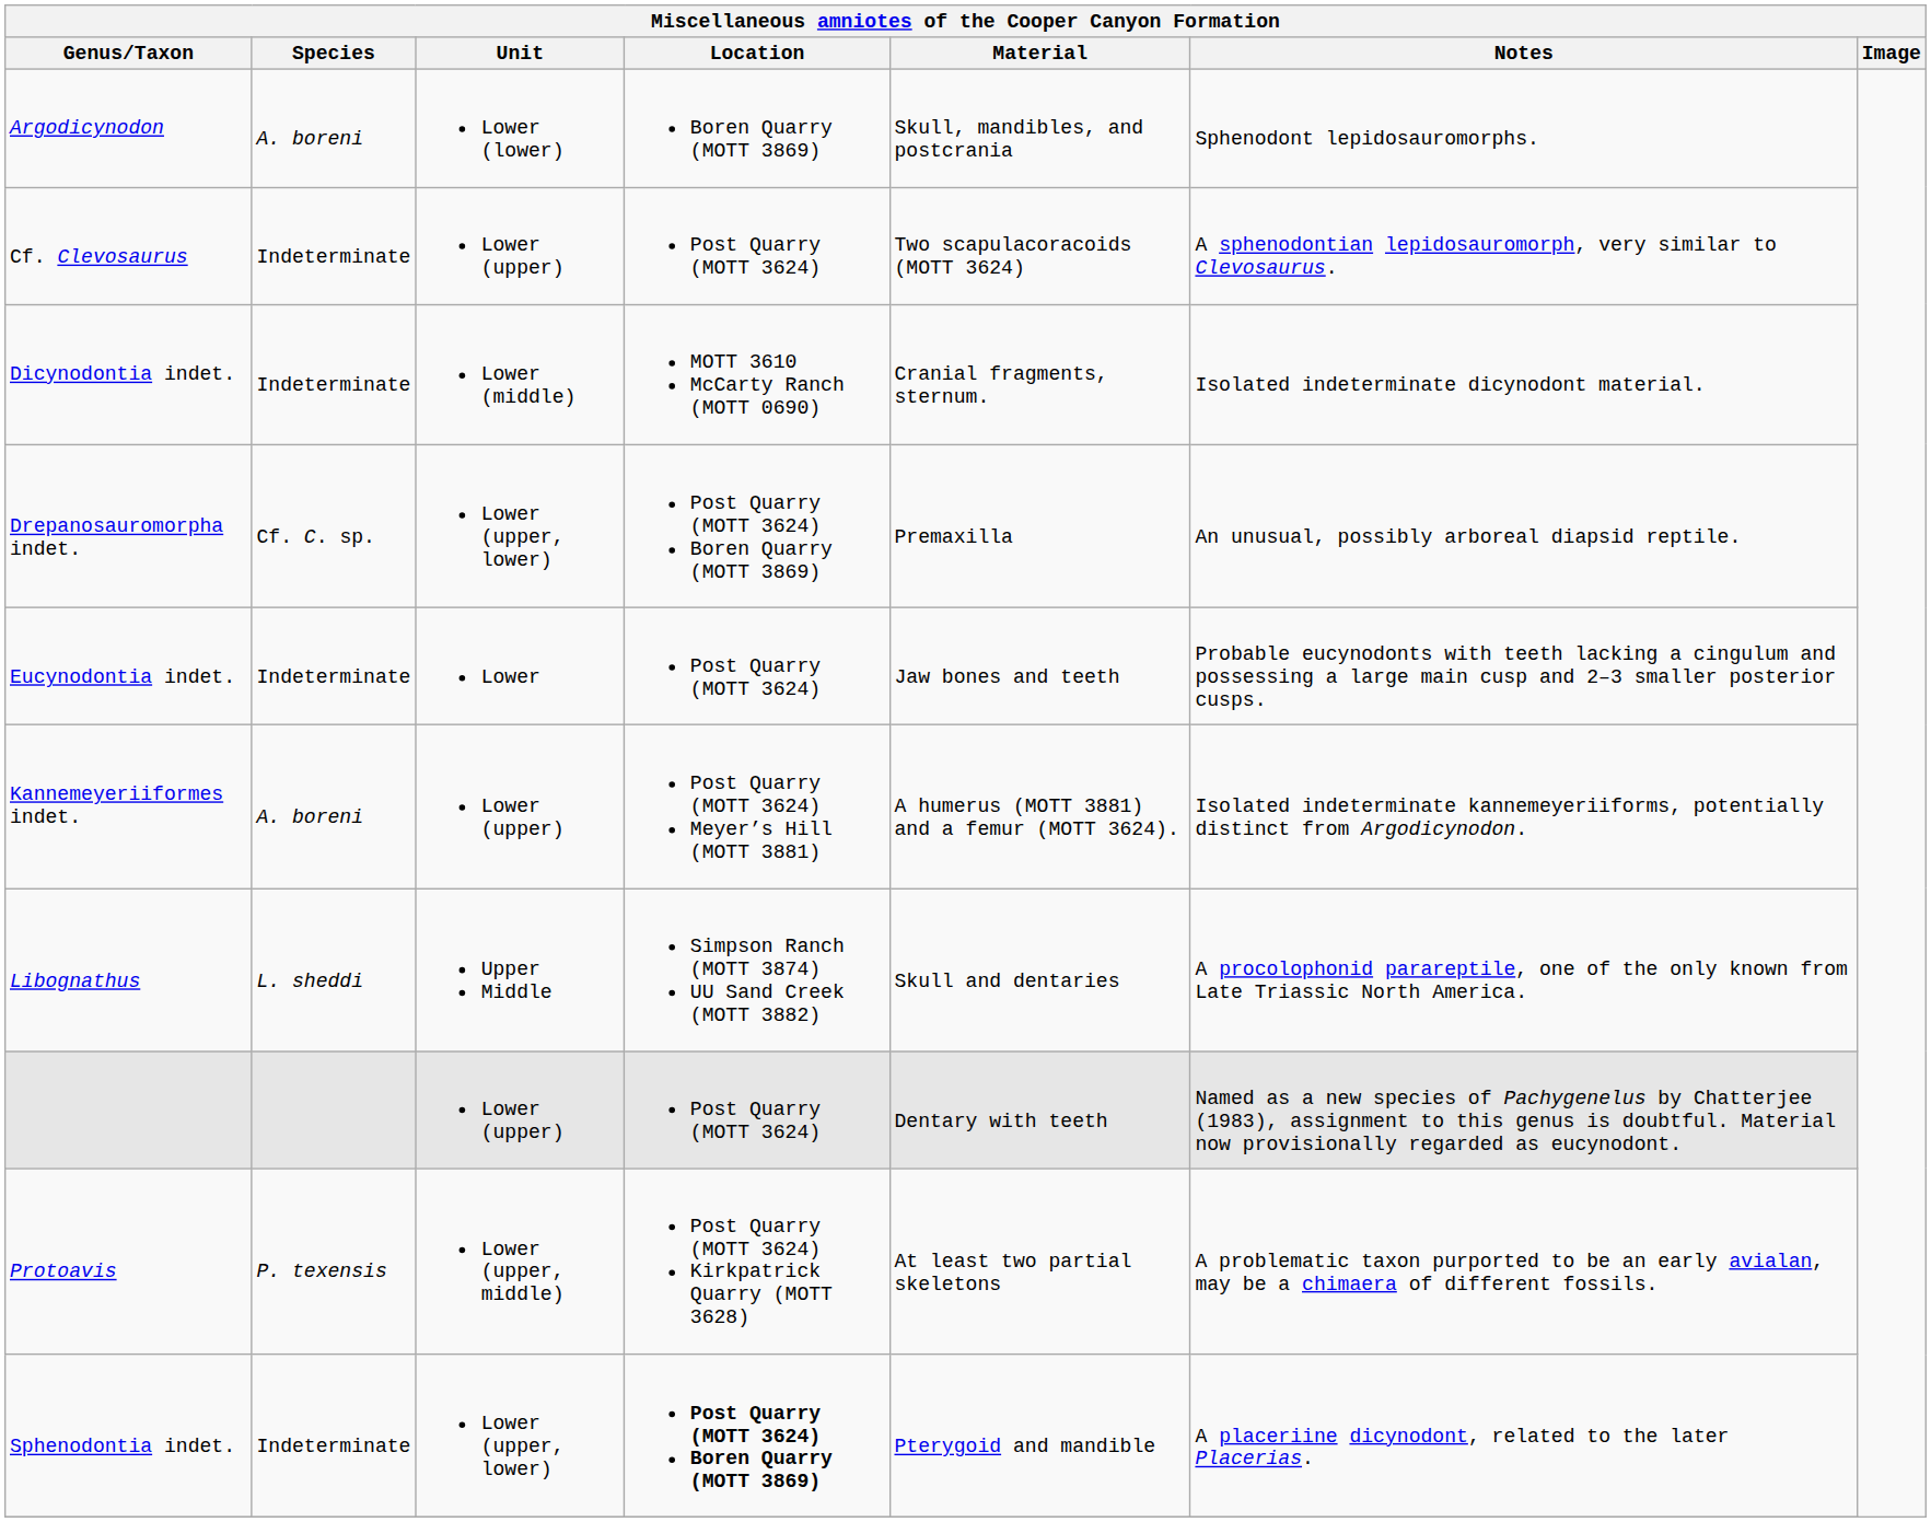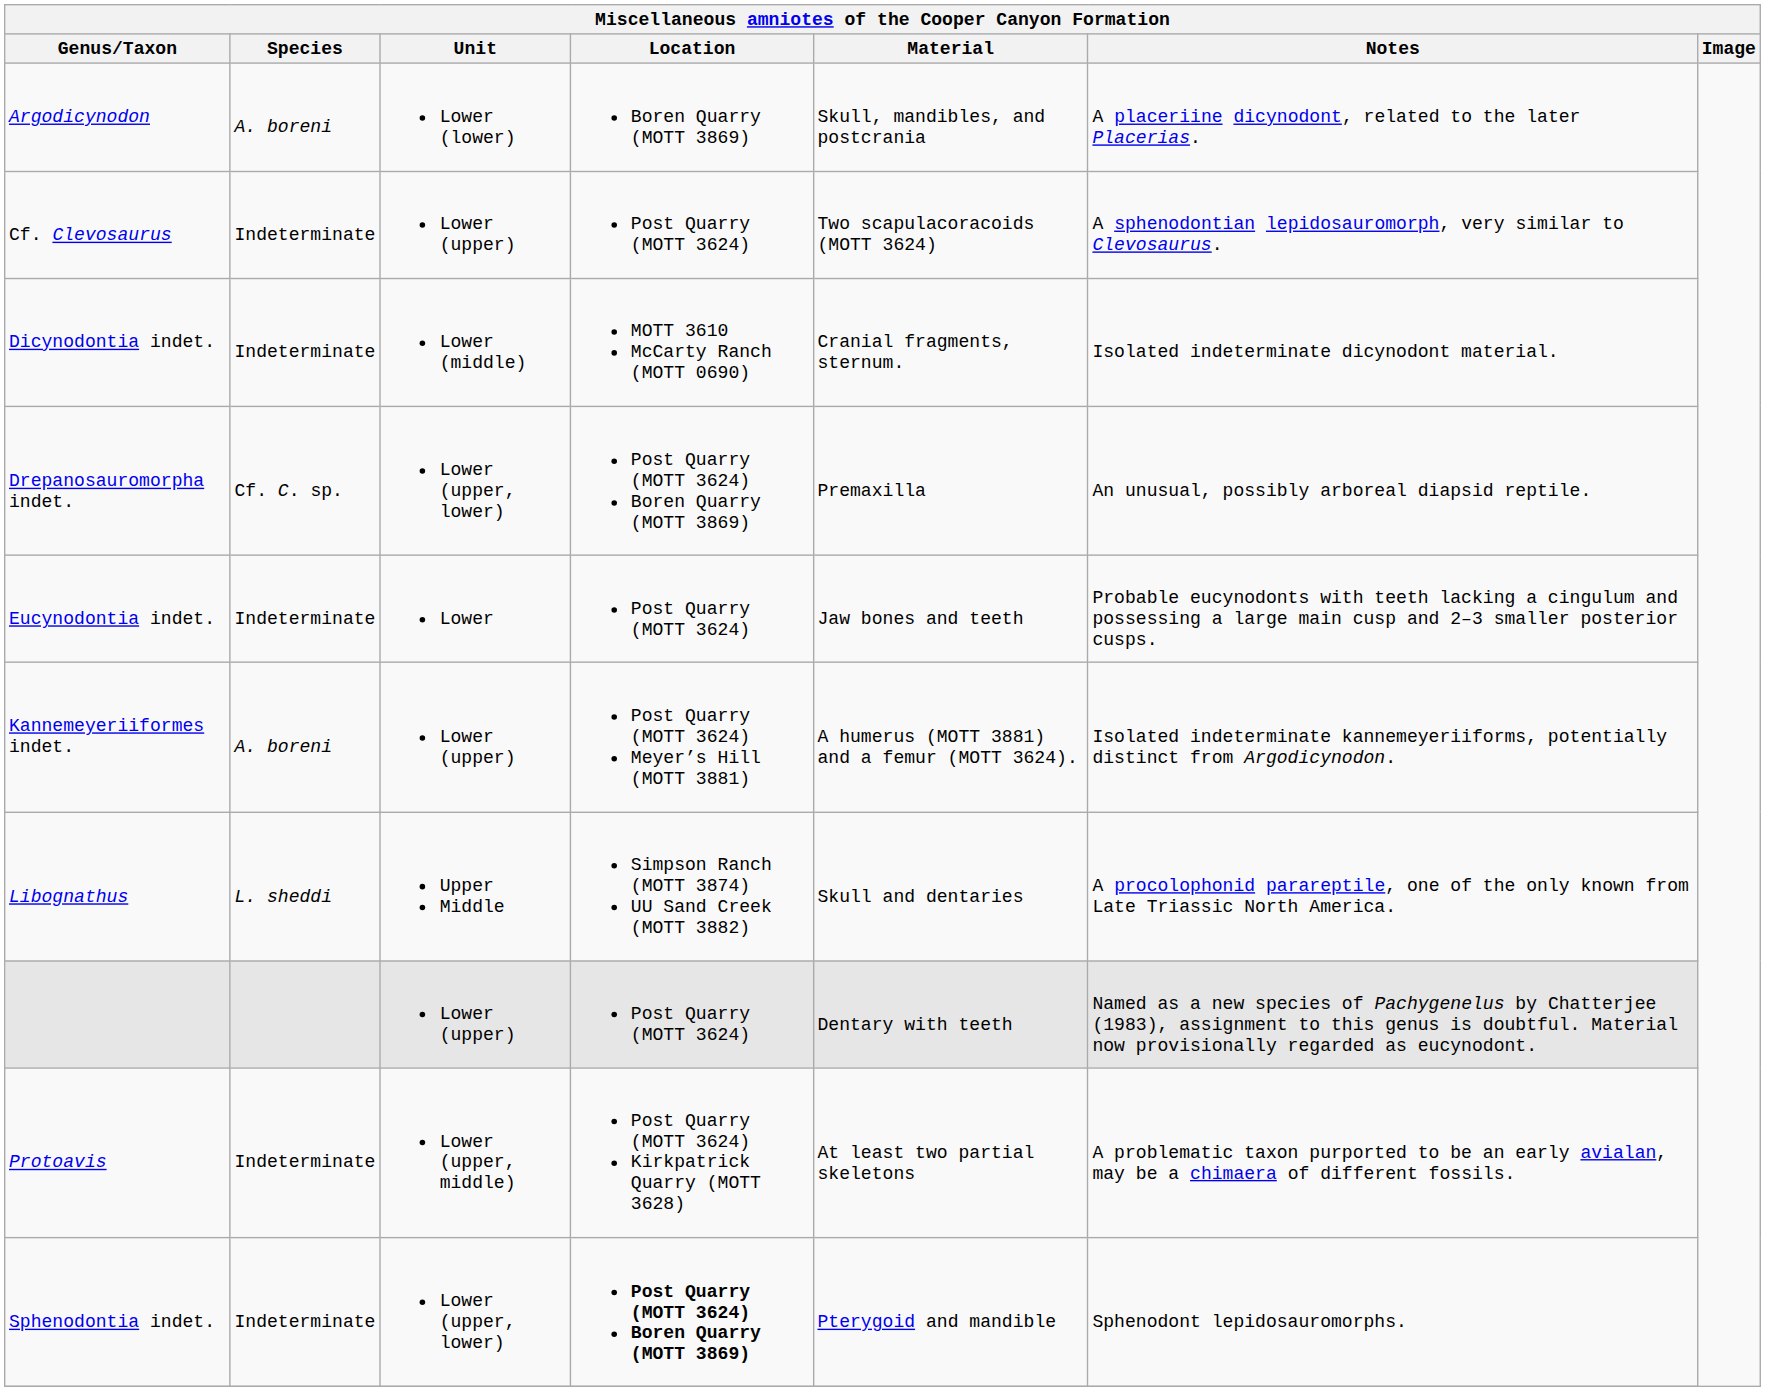Argodicynodon | Notes: Sphenodont lepidosauromorphs. -> A placeriine dicynodont, related to the later Placerias.
Protoavis | Species: P. texensis -> Indeterminate
Sphenodontia indet. | Notes: A placeriine dicynodont, related to the later Placerias. -> Sphenodont lepidosauromorphs.
